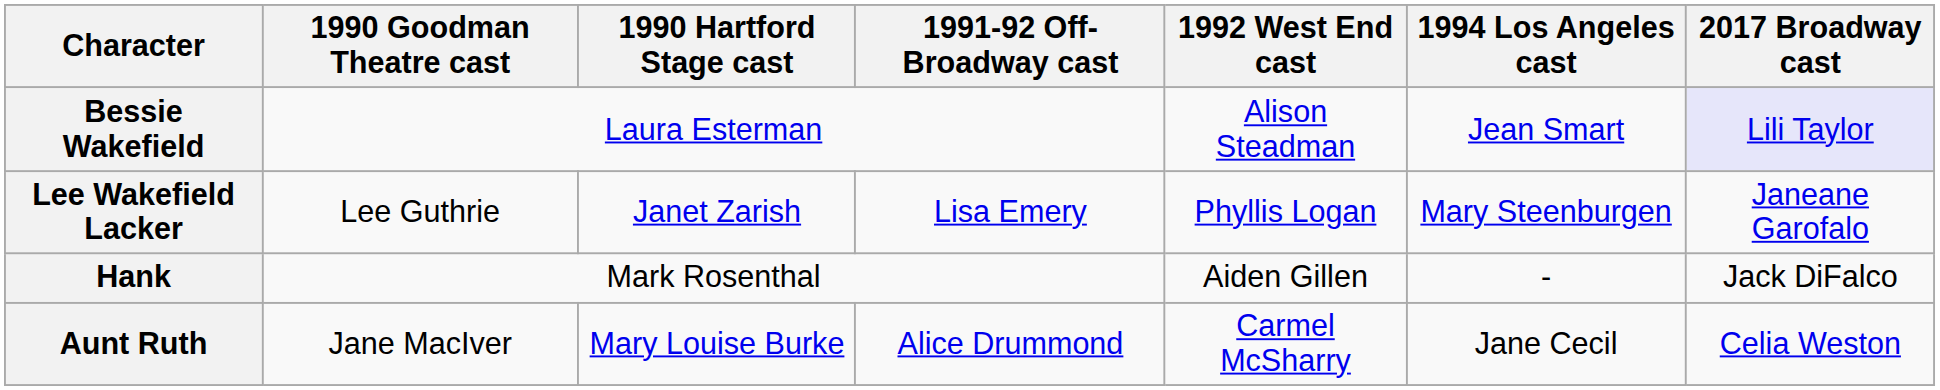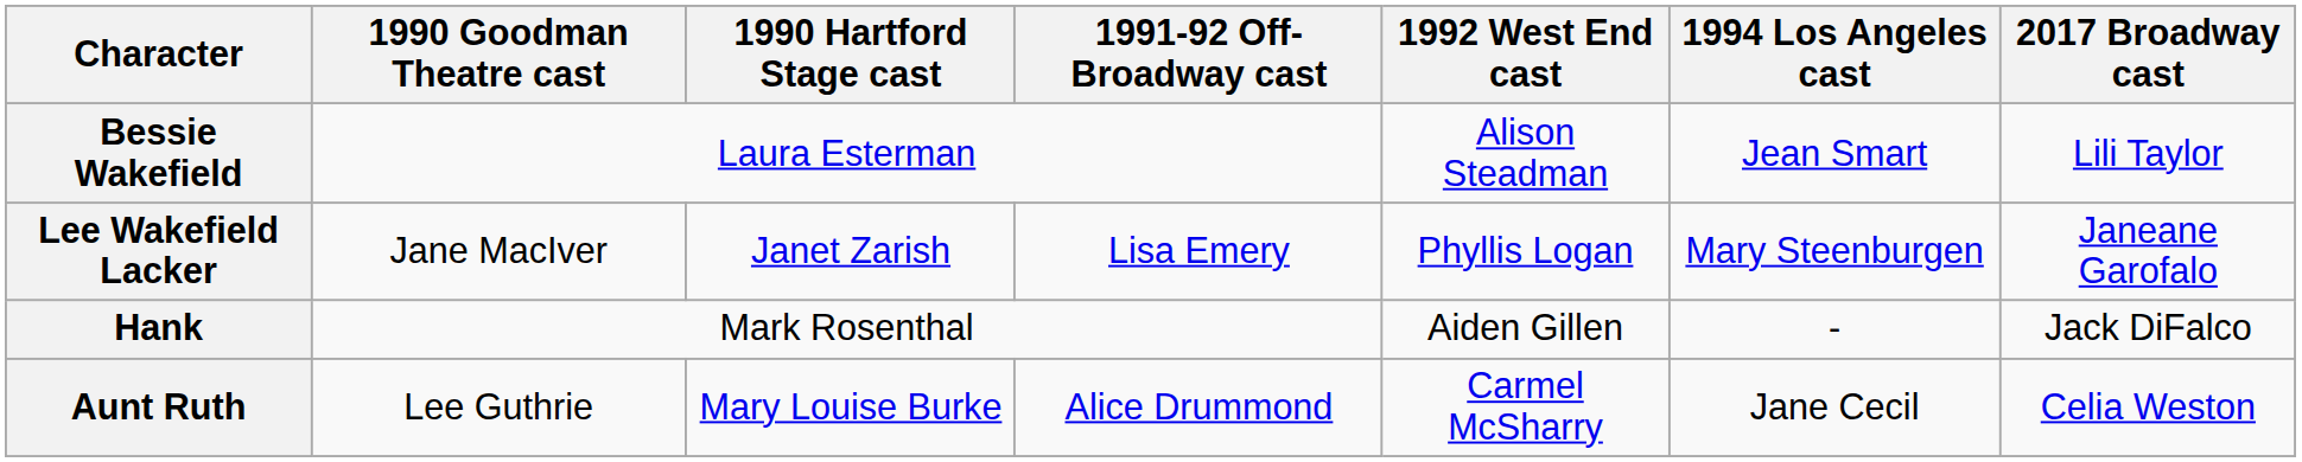Bessie Wakefield | 2017 Broadway cast: lavender background -> no background
Lee Wakefield Lacker | 1990 Goodman Theatre cast: Lee Guthrie -> Jane MacIver
Aunt Ruth | 1990 Goodman Theatre cast: Jane MacIver -> Lee Guthrie
